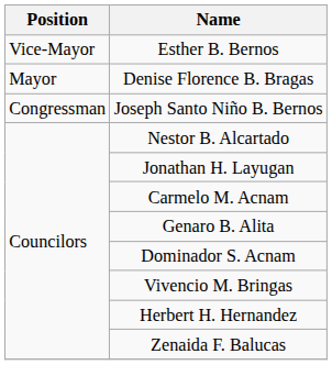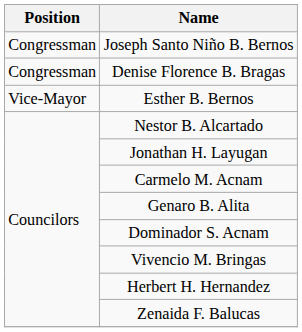rows swapped: Joseph Santo Niño B. Bernos <-> Esther B. Bernos
Denise Florence B. Bragas | Position: Mayor -> Congressman
